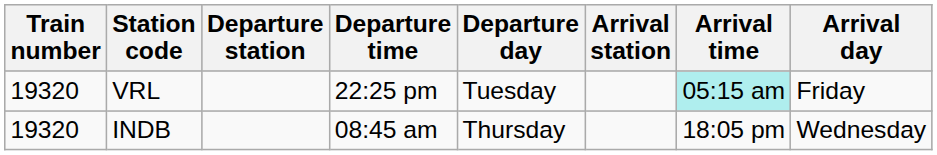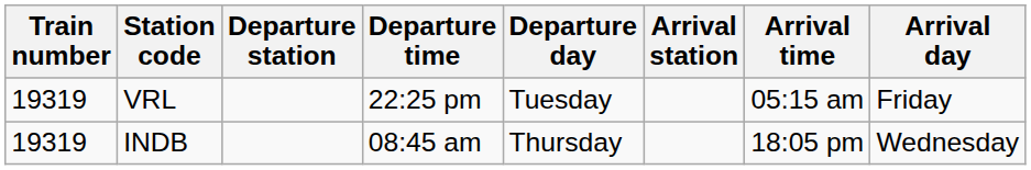VRL | Train number: 19320 -> 19319
VRL | Arrival time: paleturquoise background -> no background
INDB | Train number: 19320 -> 19319
